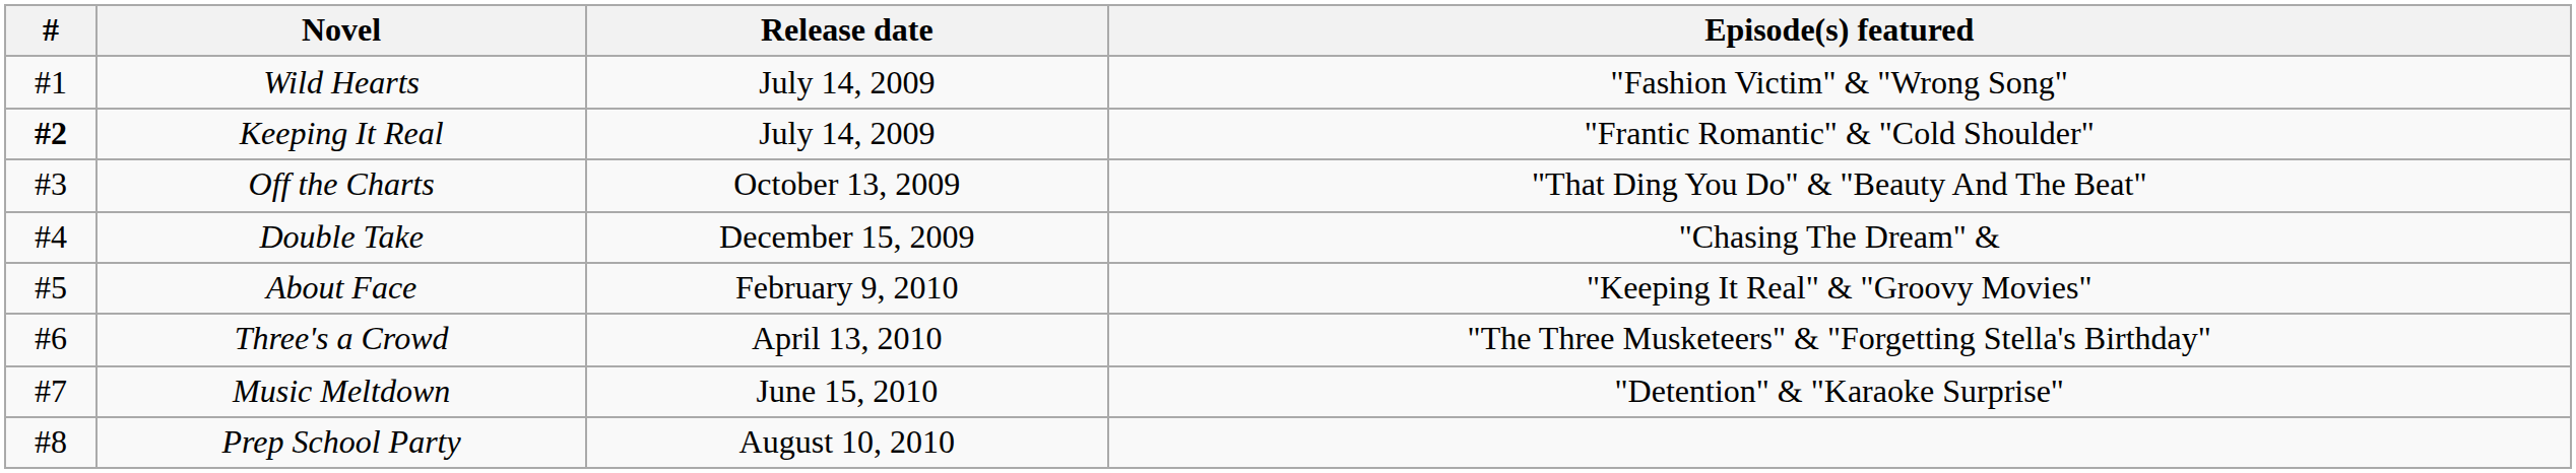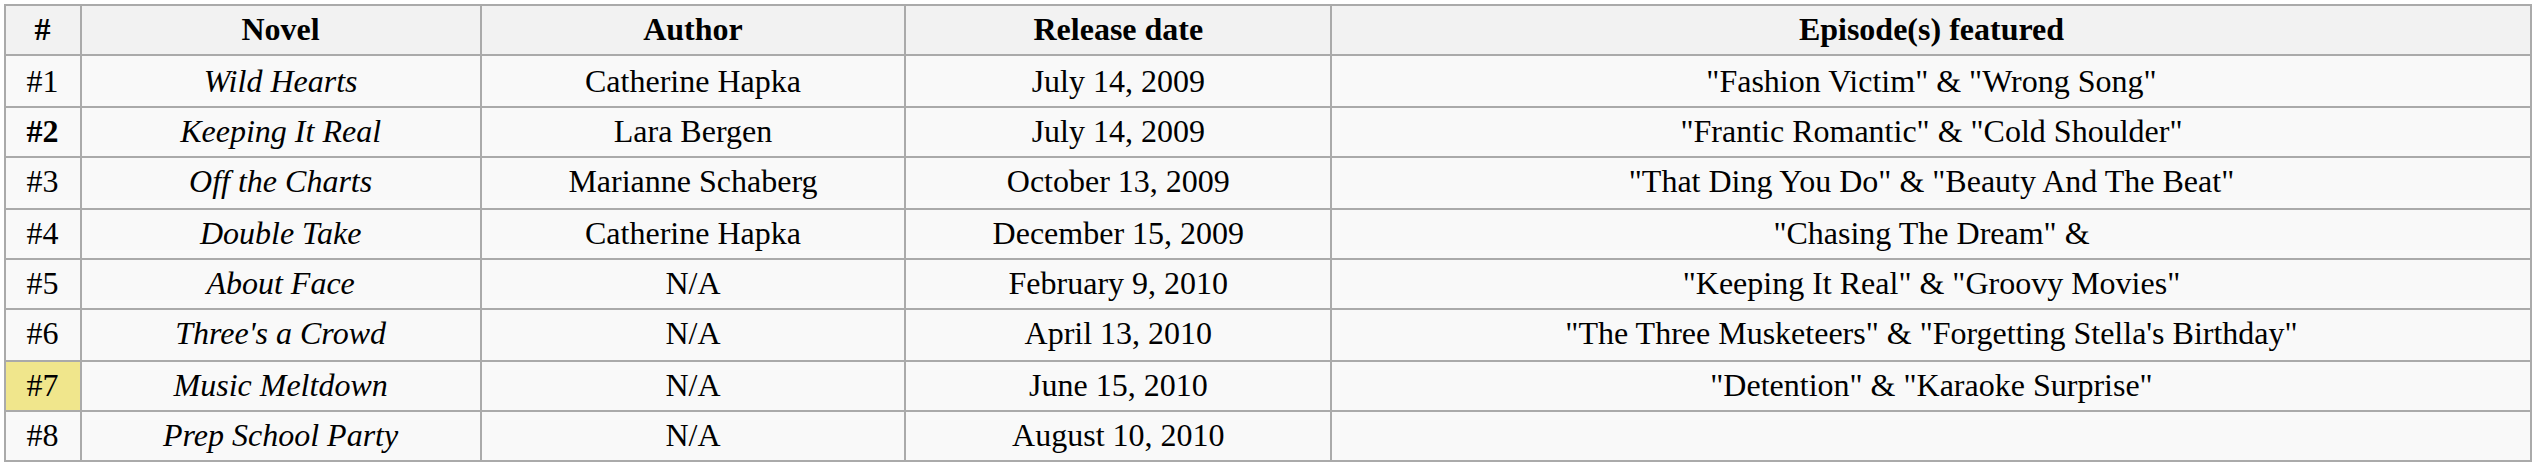+ column: Author | Catherine Hapka | Lara Bergen | Marianne Schaberg | Catherine Hapka | N/A | N/A | N/A | N/A
Music Meltdown | #: no background -> khaki background
